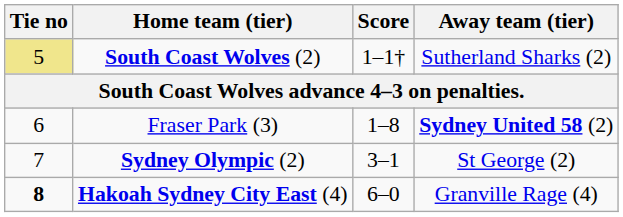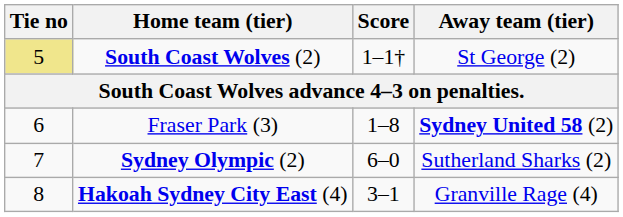South Coast Wolves (2) | Away team (tier): Sutherland Sharks (2) -> St George (2)
Sydney Olympic (2) | Score: 3–1 -> 6–0
Sydney Olympic (2) | Away team (tier): St George (2) -> Sutherland Sharks (2)
Hakoah Sydney City East (4) | Tie no: bold -> normal
Hakoah Sydney City East (4) | Score: 6–0 -> 3–1
